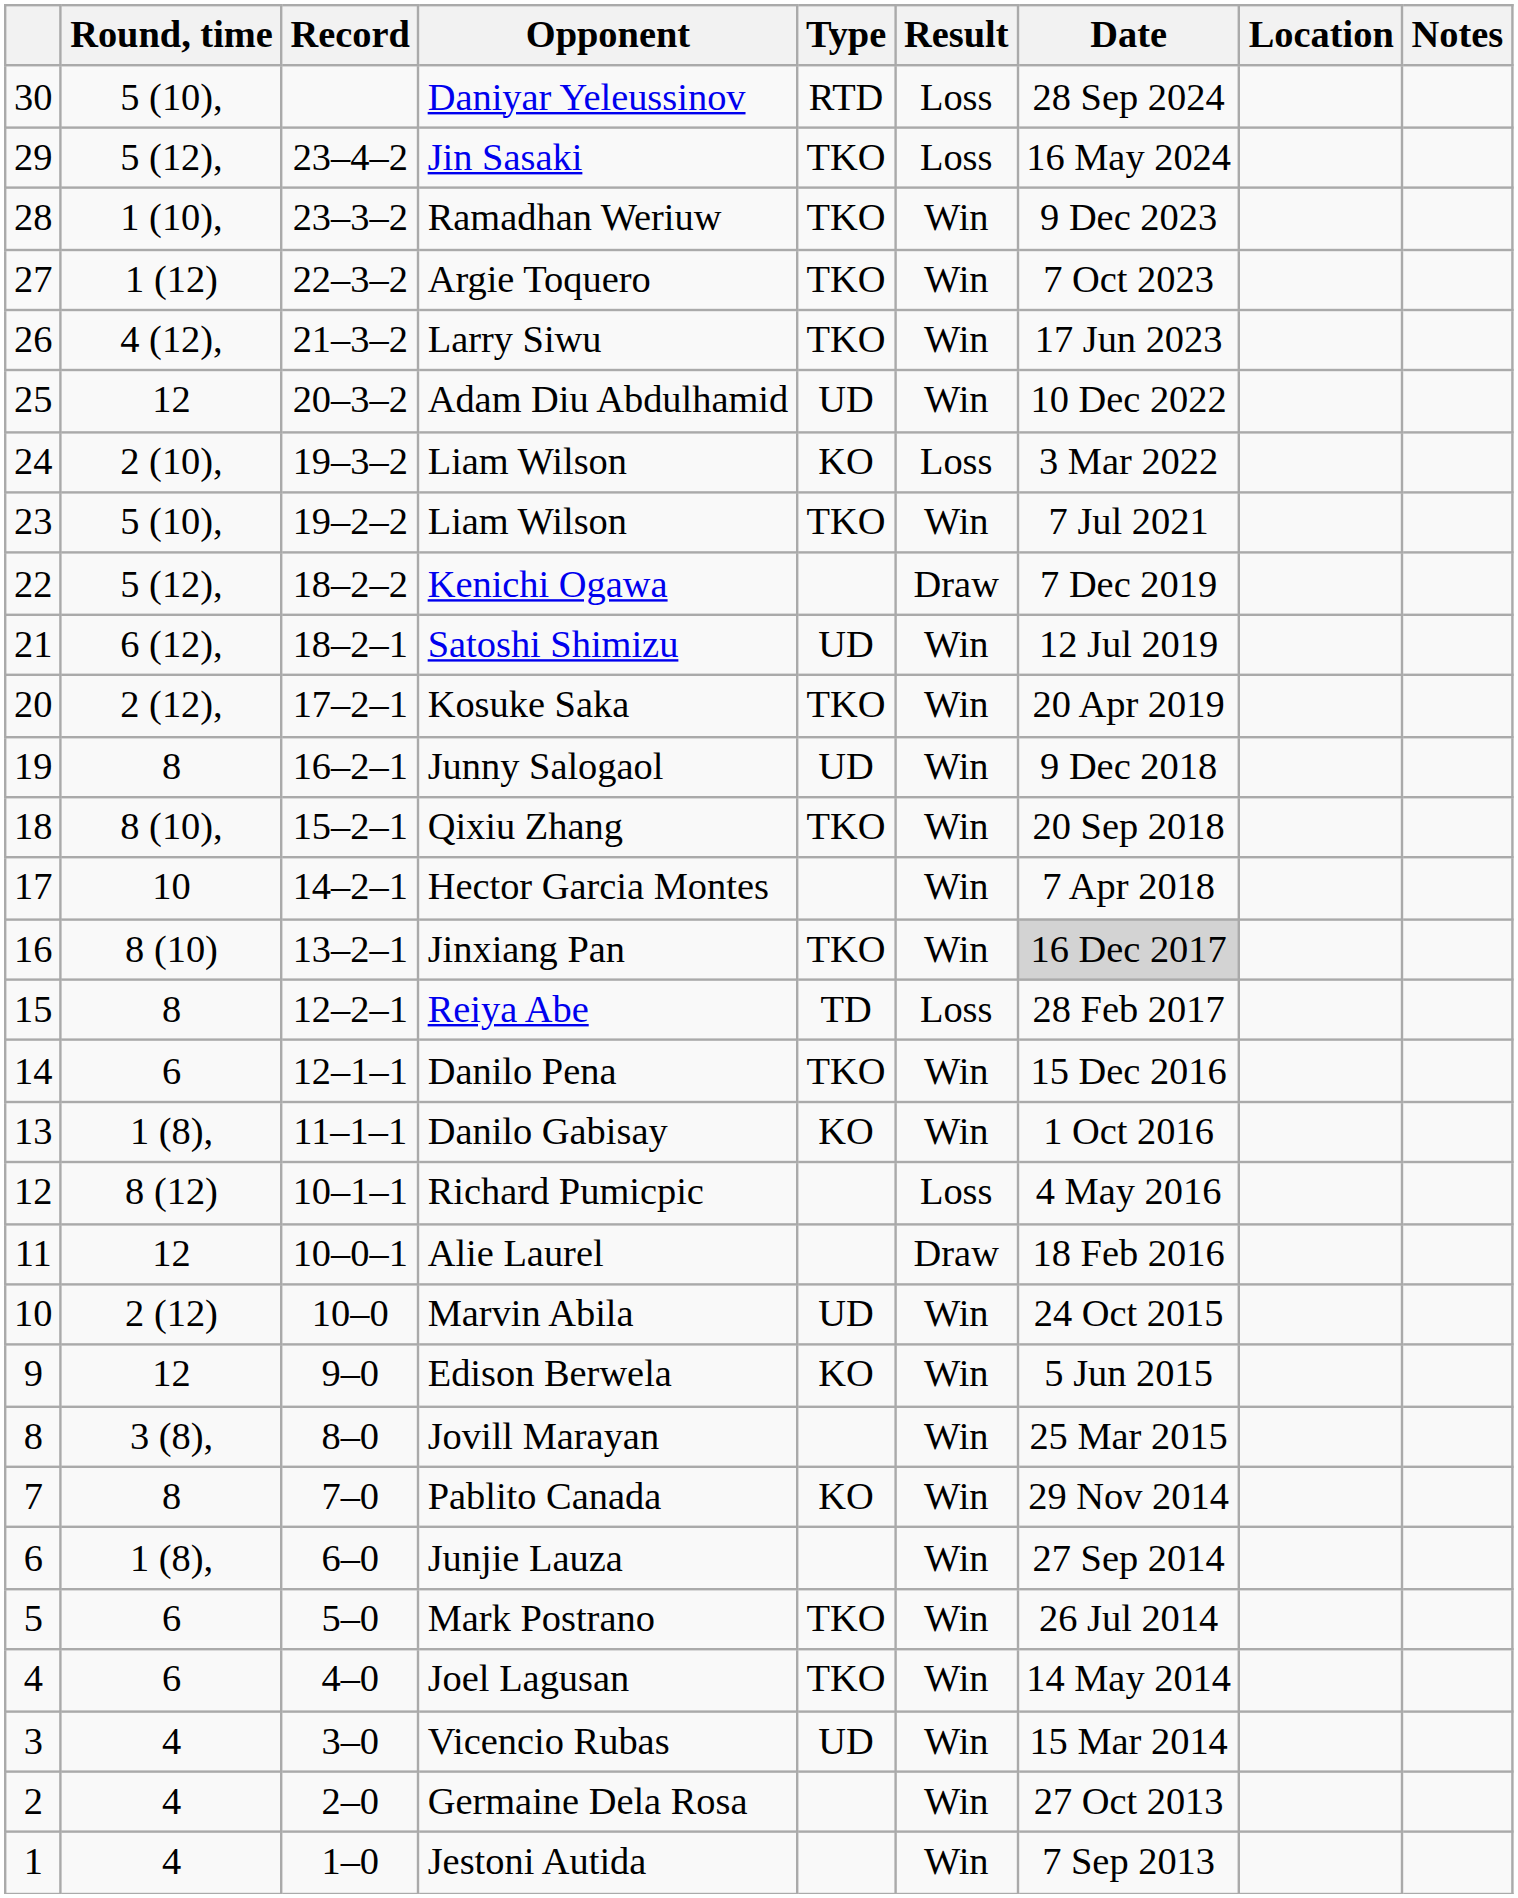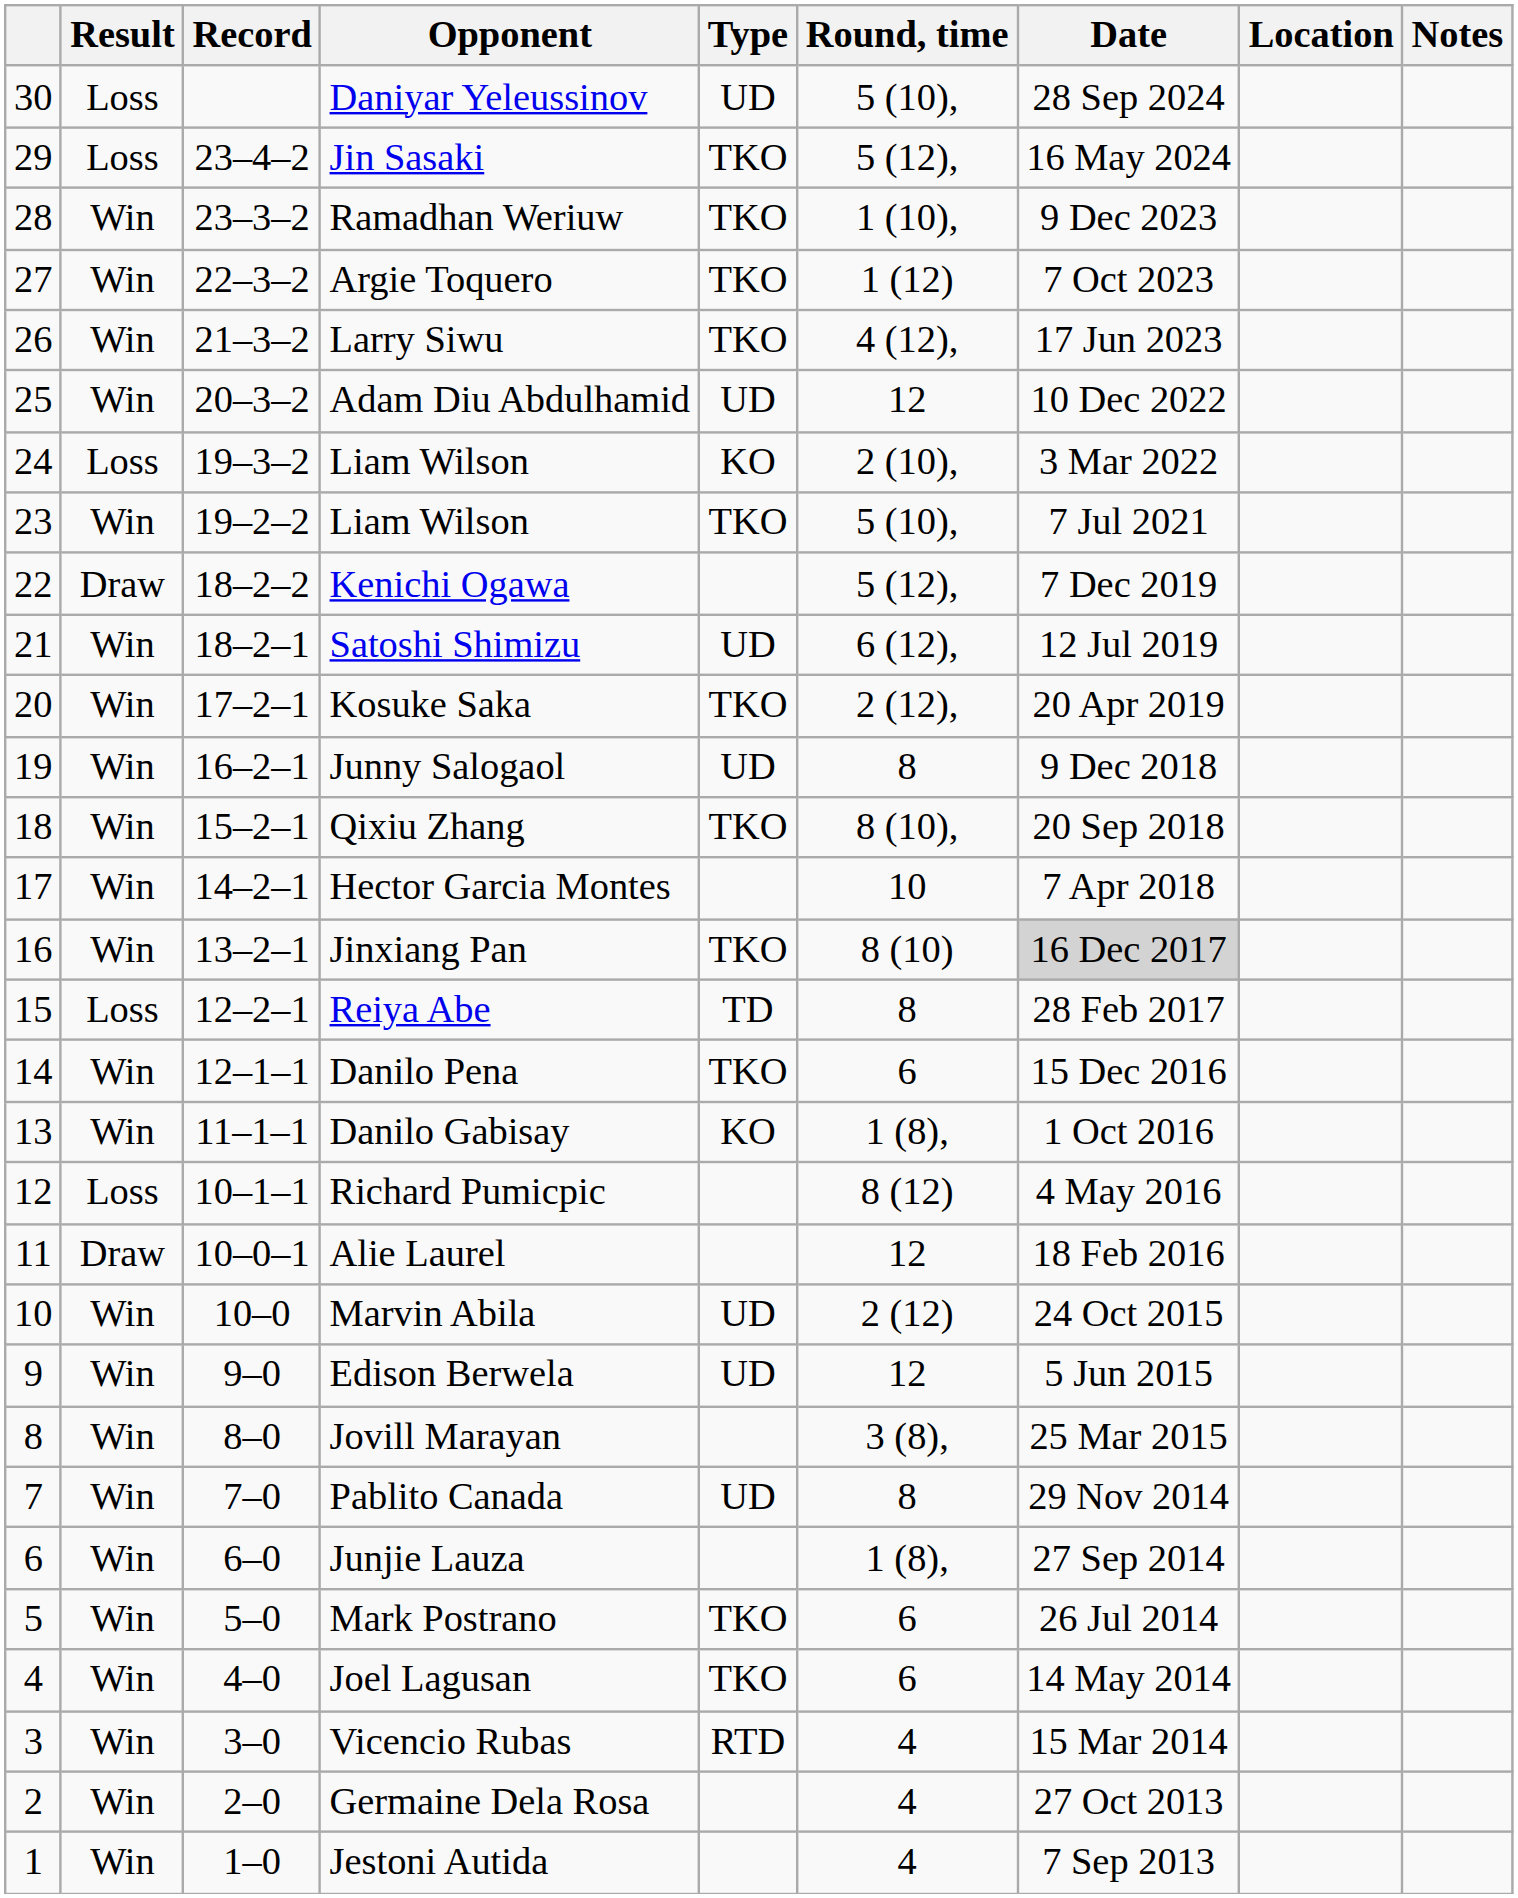columns swapped: Result <-> Round, time
Daniyar Yeleussinov | Type: RTD -> UD
Edison Berwela | Type: KO -> UD
Pablito Canada | Type: KO -> UD
Vicencio Rubas | Type: UD -> RTD
